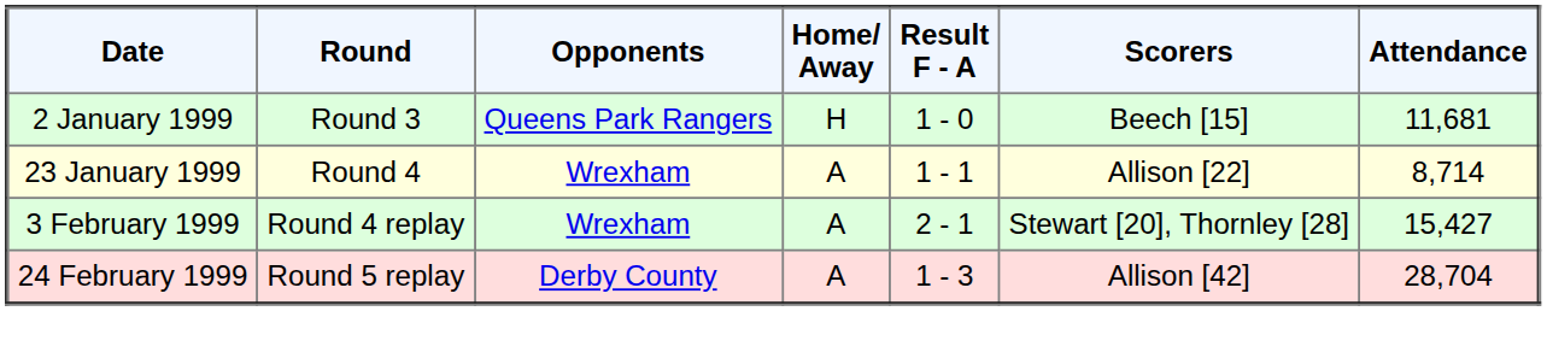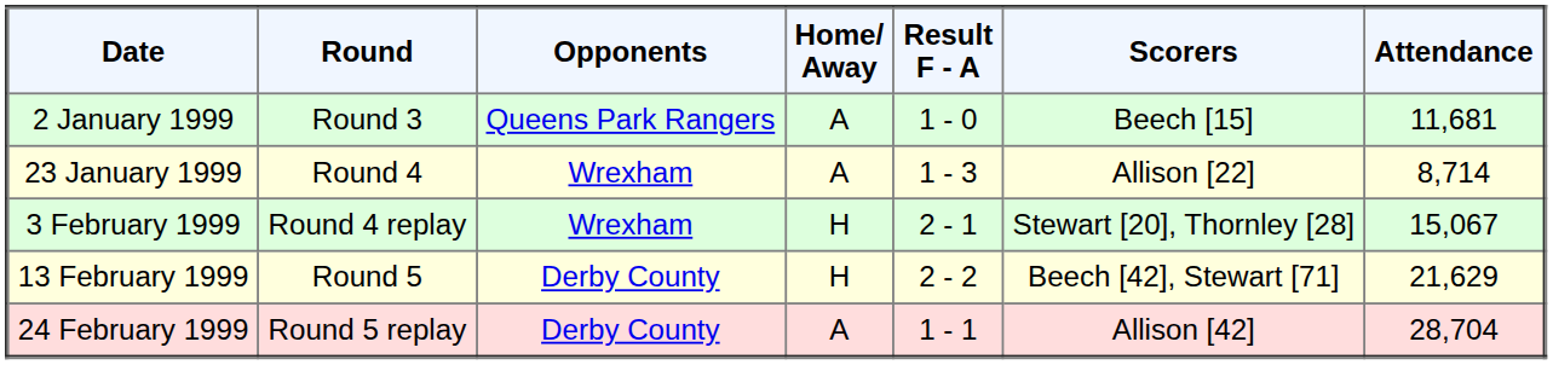2 January 1999 | Home/ Away: H -> A
23 January 1999 | Result F - A: 1 - 1 -> 1 - 3
3 February 1999 | Home/ Away: A -> H
3 February 1999 | Attendance: 15,427 -> 15,067
+ row: 13 February 1999 | Round 5 | Derby County | H | 2 - 2 | Beech [42], Stewart [71] | 21,629
24 February 1999 | Result F - A: 1 - 3 -> 1 - 1
